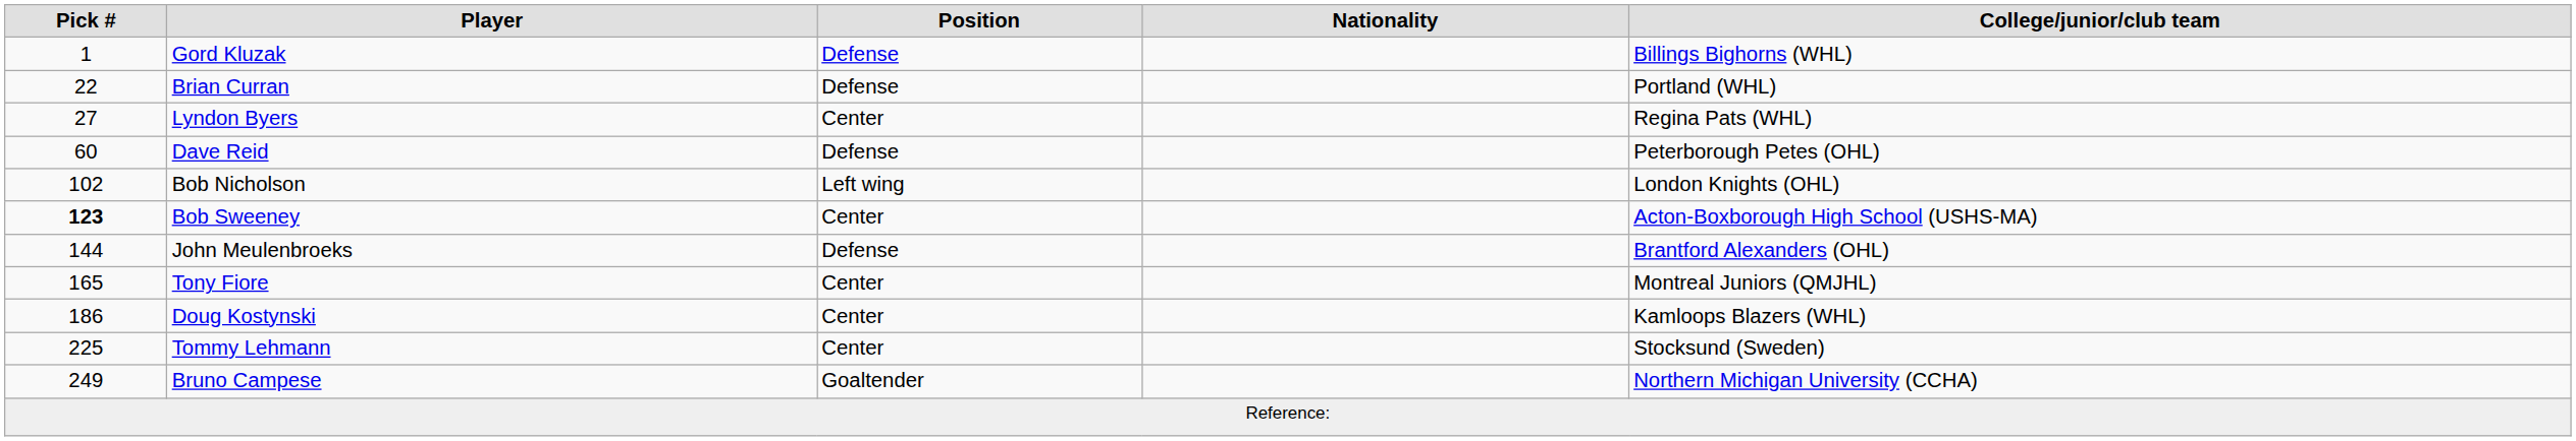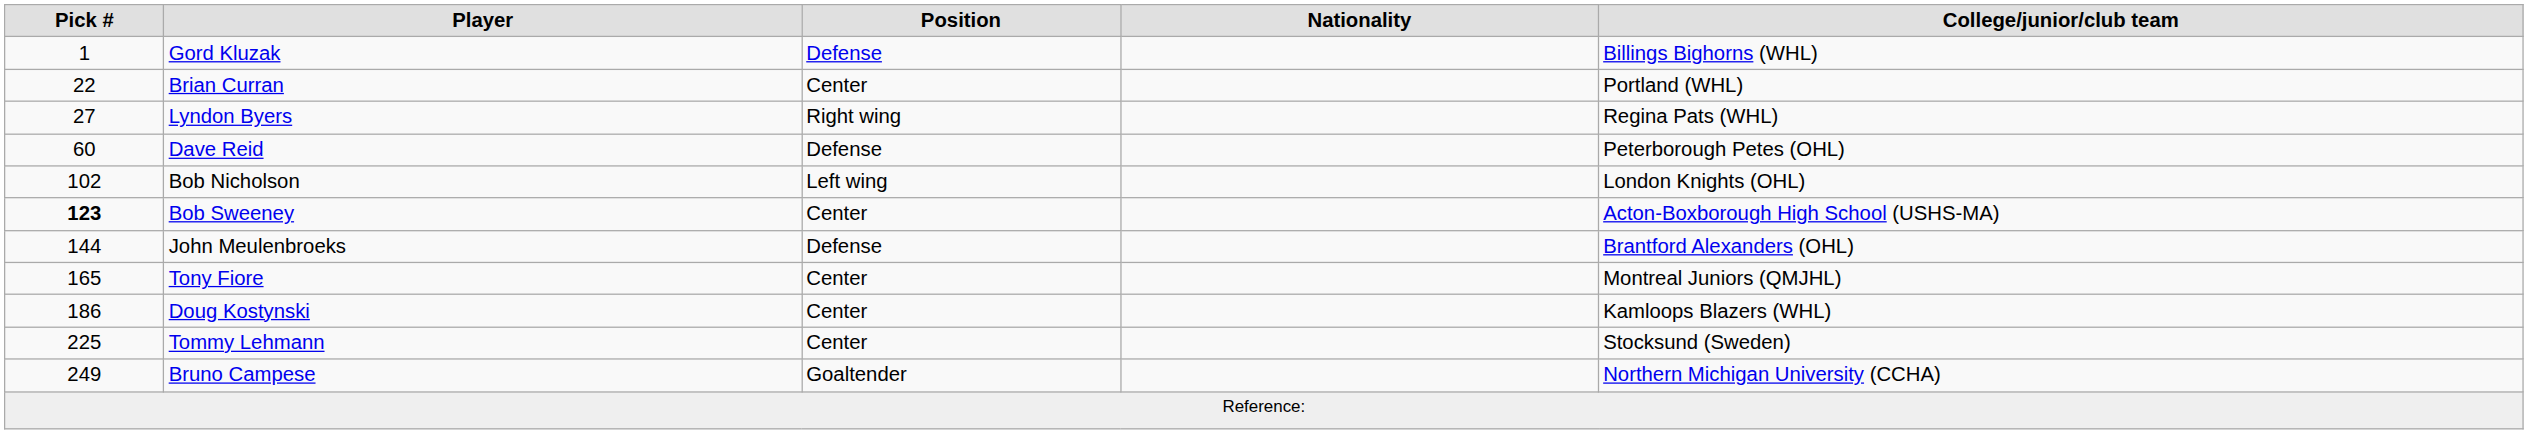Brian Curran | Position: Defense -> Center
Lyndon Byers | Position: Center -> Right wing
